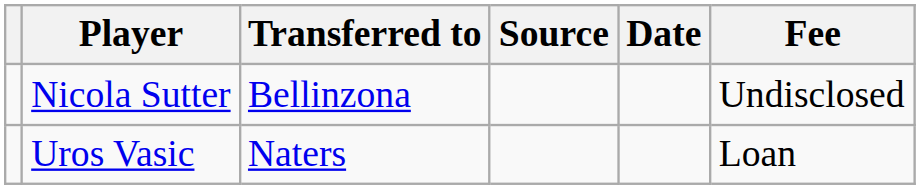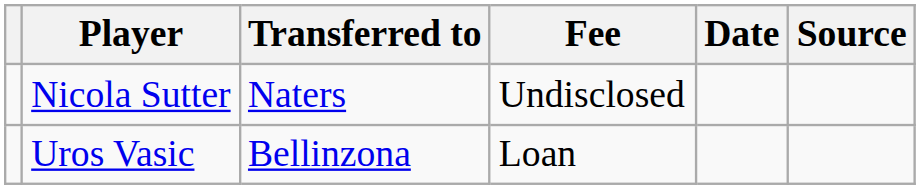columns swapped: Fee <-> Source
Nicola Sutter | Transferred to: Bellinzona -> Naters
Uros Vasic | Transferred to: Naters -> Bellinzona
